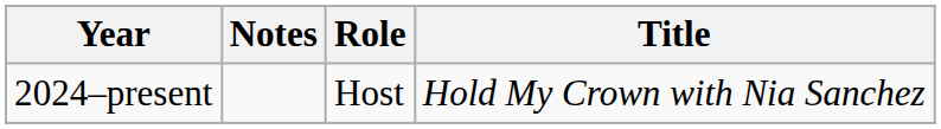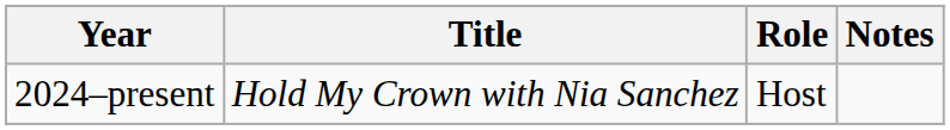columns swapped: Title <-> Notes
